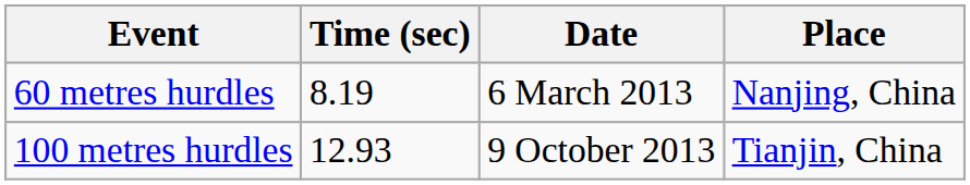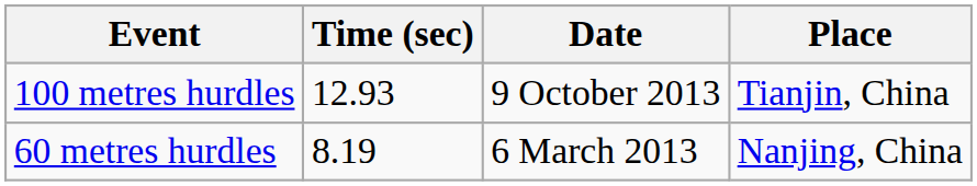rows swapped: 60 metres hurdles <-> 100 metres hurdles
